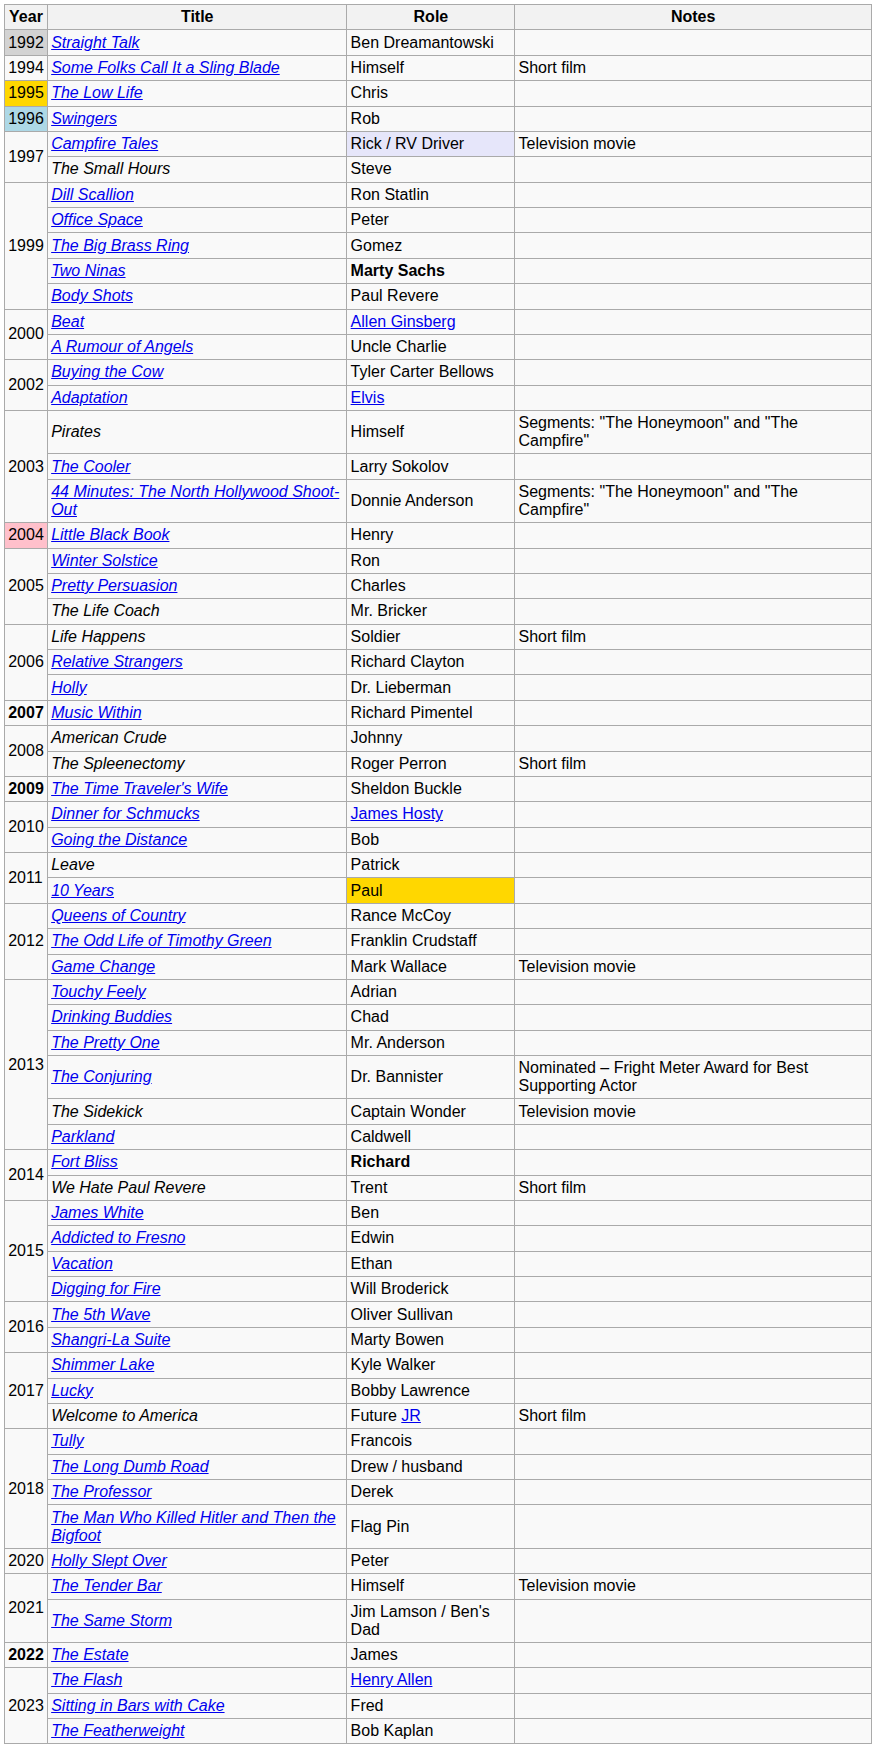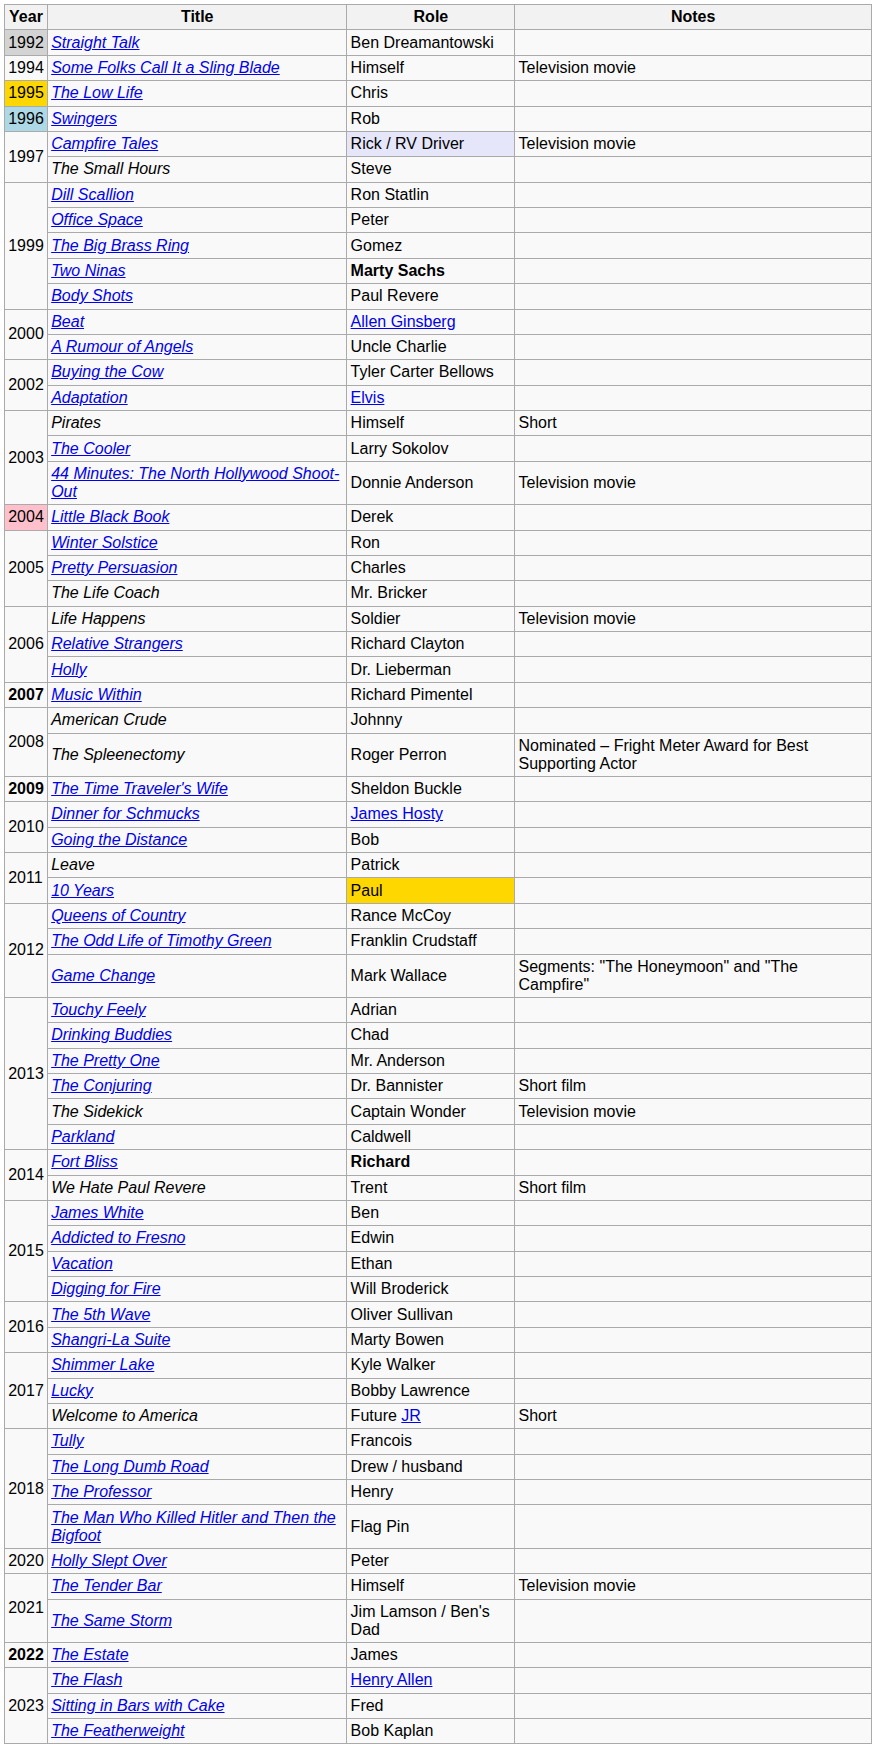Some Folks Call It a Sling Blade | Notes: Short film -> Television movie
Pirates | Notes: Segments: "The Honeymoon" and "The Campfire" -> Short
44 Minutes: The North Hollywood Shoot-Out | Notes: Segments: "The Honeymoon" and "The Campfire" -> Television movie
Little Black Book | Role: Henry -> Derek
Life Happens | Notes: Short film -> Television movie
The Spleenectomy | Notes: Short film -> Nominated – Fright Meter Award for Best Supporting Actor
Game Change | Notes: Television movie -> Segments: "The Honeymoon" and "The Campfire"
The Conjuring | Notes: Nominated – Fright Meter Award for Best Supporting Actor -> Short film
Welcome to America | Notes: Short film -> Short
The Professor | Role: Derek -> Henry
